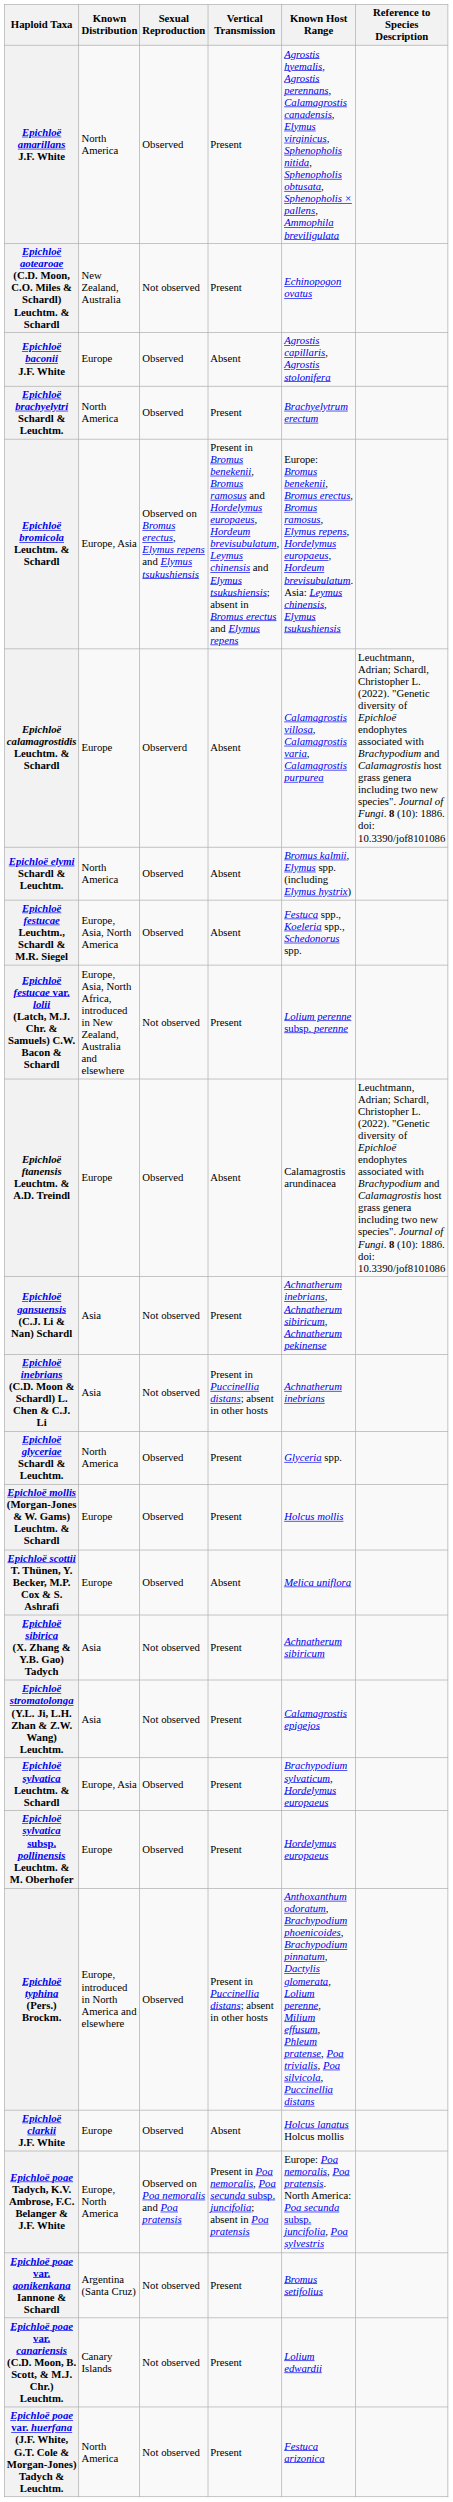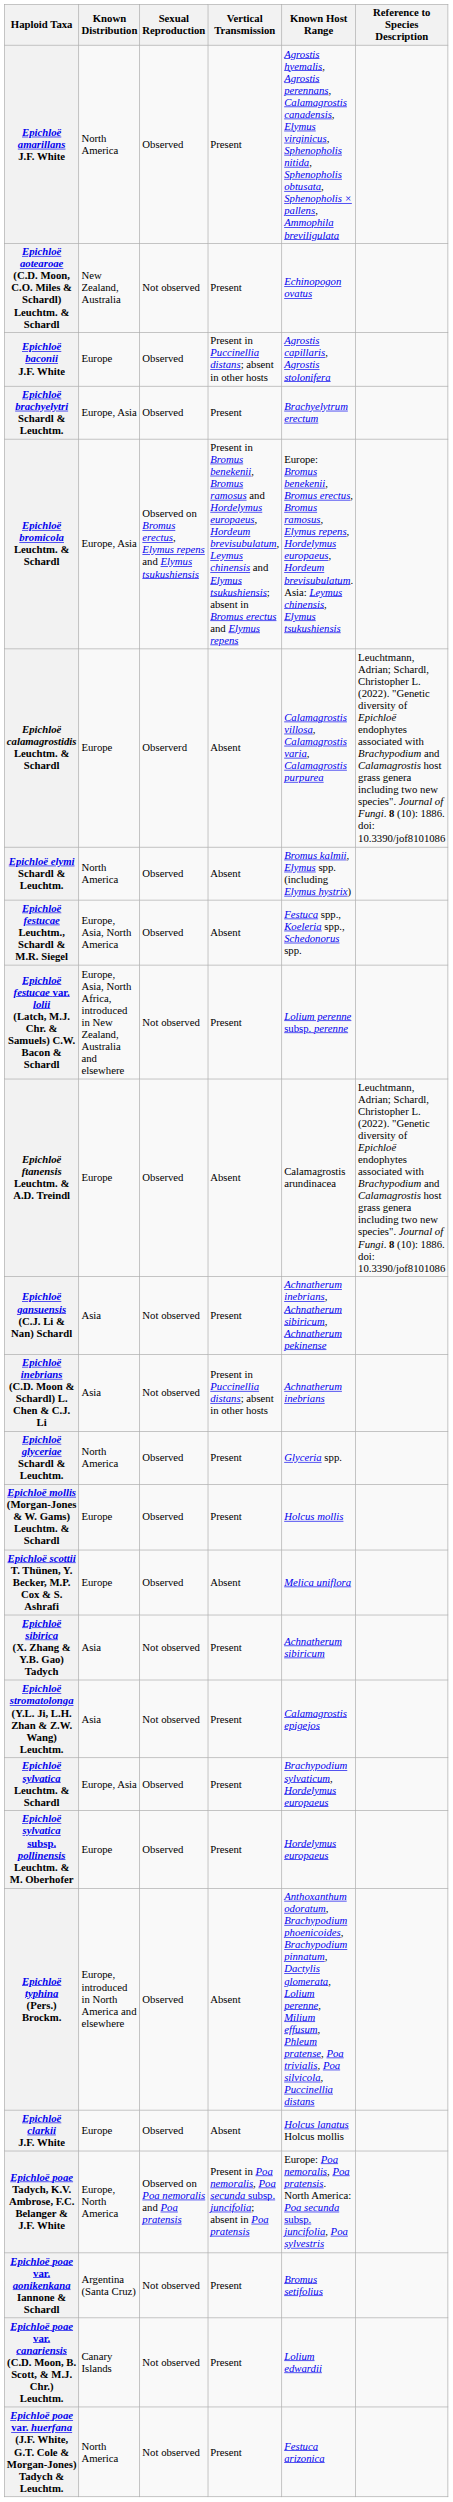Epichloë baconii J.F. White | Vertical Transmission: Absent -> Present in Puccinellia distans; absent in other hosts
Epichloë brachyelytri Schardl & Leuchtm. | Known Distribution: North America -> Europe, Asia
Epichloë typhina (Pers.) Brockm. | Vertical Transmission: Present in Puccinellia distans; absent in other hosts -> Absent
